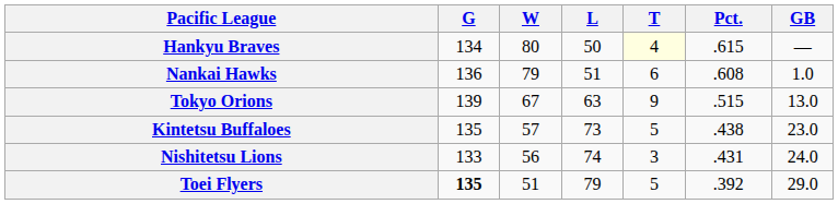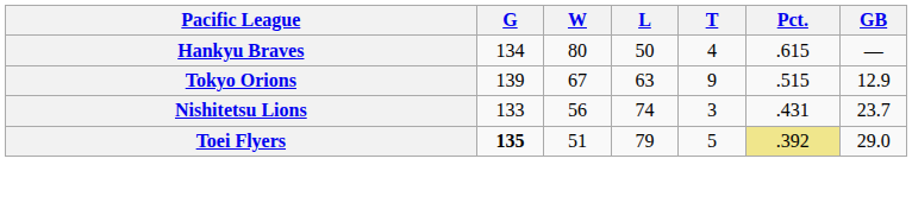Hankyu Braves | T: lightyellow background -> no background
- row: Nankai Hawks | 136 | 79 | 51 | 6 | .608 | 1.0
Tokyo Orions | GB: 13.0 -> 12.9
- row: Kintetsu Buffaloes | 135 | 57 | 73 | 5 | .438 | 23.0
Nishitetsu Lions | GB: 24.0 -> 23.7
Toei Flyers | Pct.: no background -> khaki background
